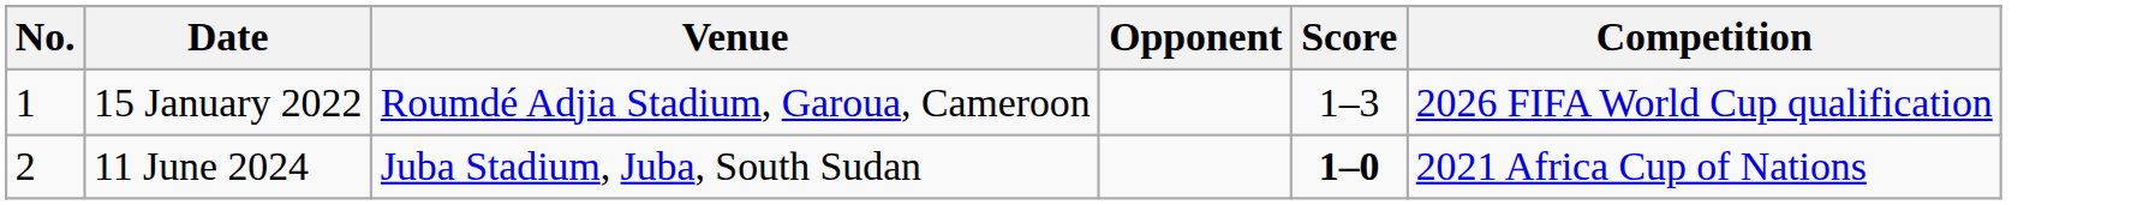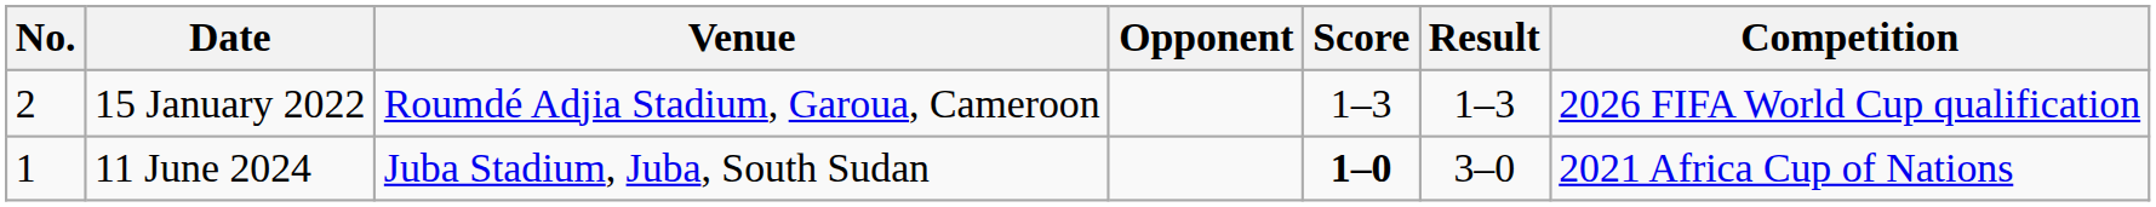+ column: Result | 1–3 | 3–0
15 January 2022 | No.: 1 -> 2
11 June 2024 | No.: 2 -> 1
